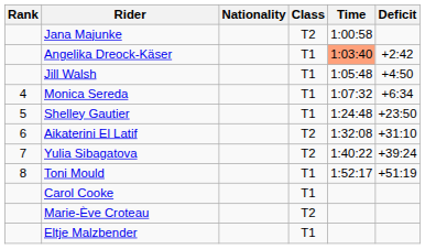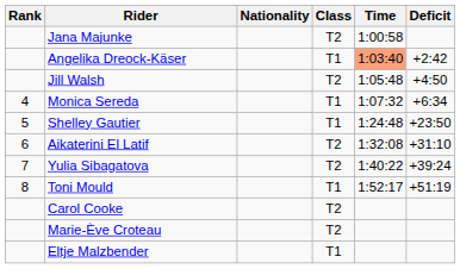Jill Walsh | Class: T1 -> T2
Carol Cooke | Class: T1 -> T2
